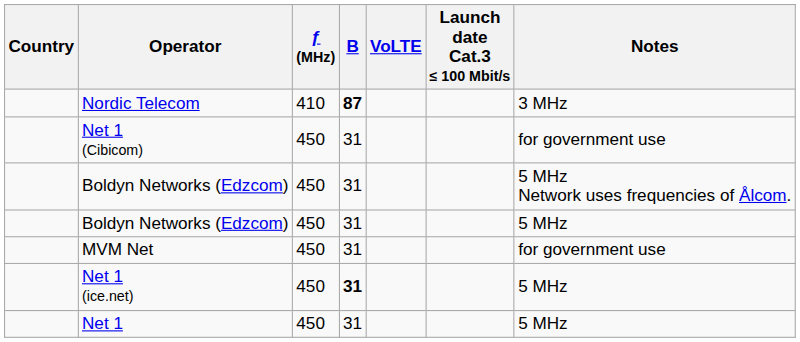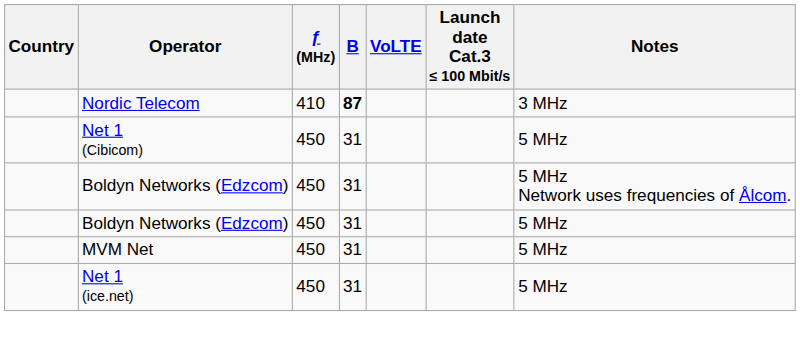Net 1 (Cibicom) | Notes: for government use -> 5 MHz
MVM Net | Notes: for government use -> 5 MHz
Net 1 (ice.net) | B: bold -> normal
- row: Net 1 | 450 | 31 | 5 MHz
